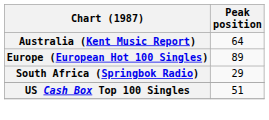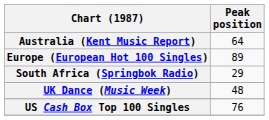+ row: UK Dance (Music Week) | 48
US Cash Box Top 100 Singles | Peak position: 51 -> 76
